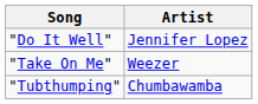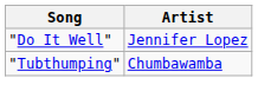- row: "Take On Me" | Weezer
